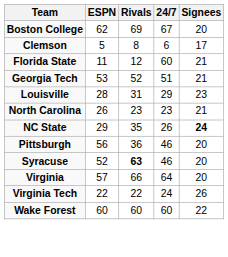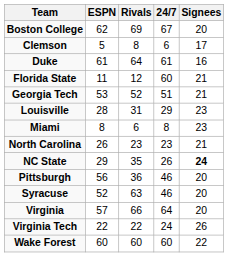+ row: Duke | 61 | 64 | 61 | 16
+ row: Miami | 8 | 6 | 8 | 23
Syracuse | Rivals: bold -> normal
